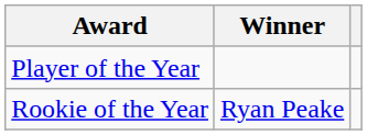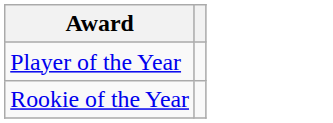- column: Winner | Ryan Peake
